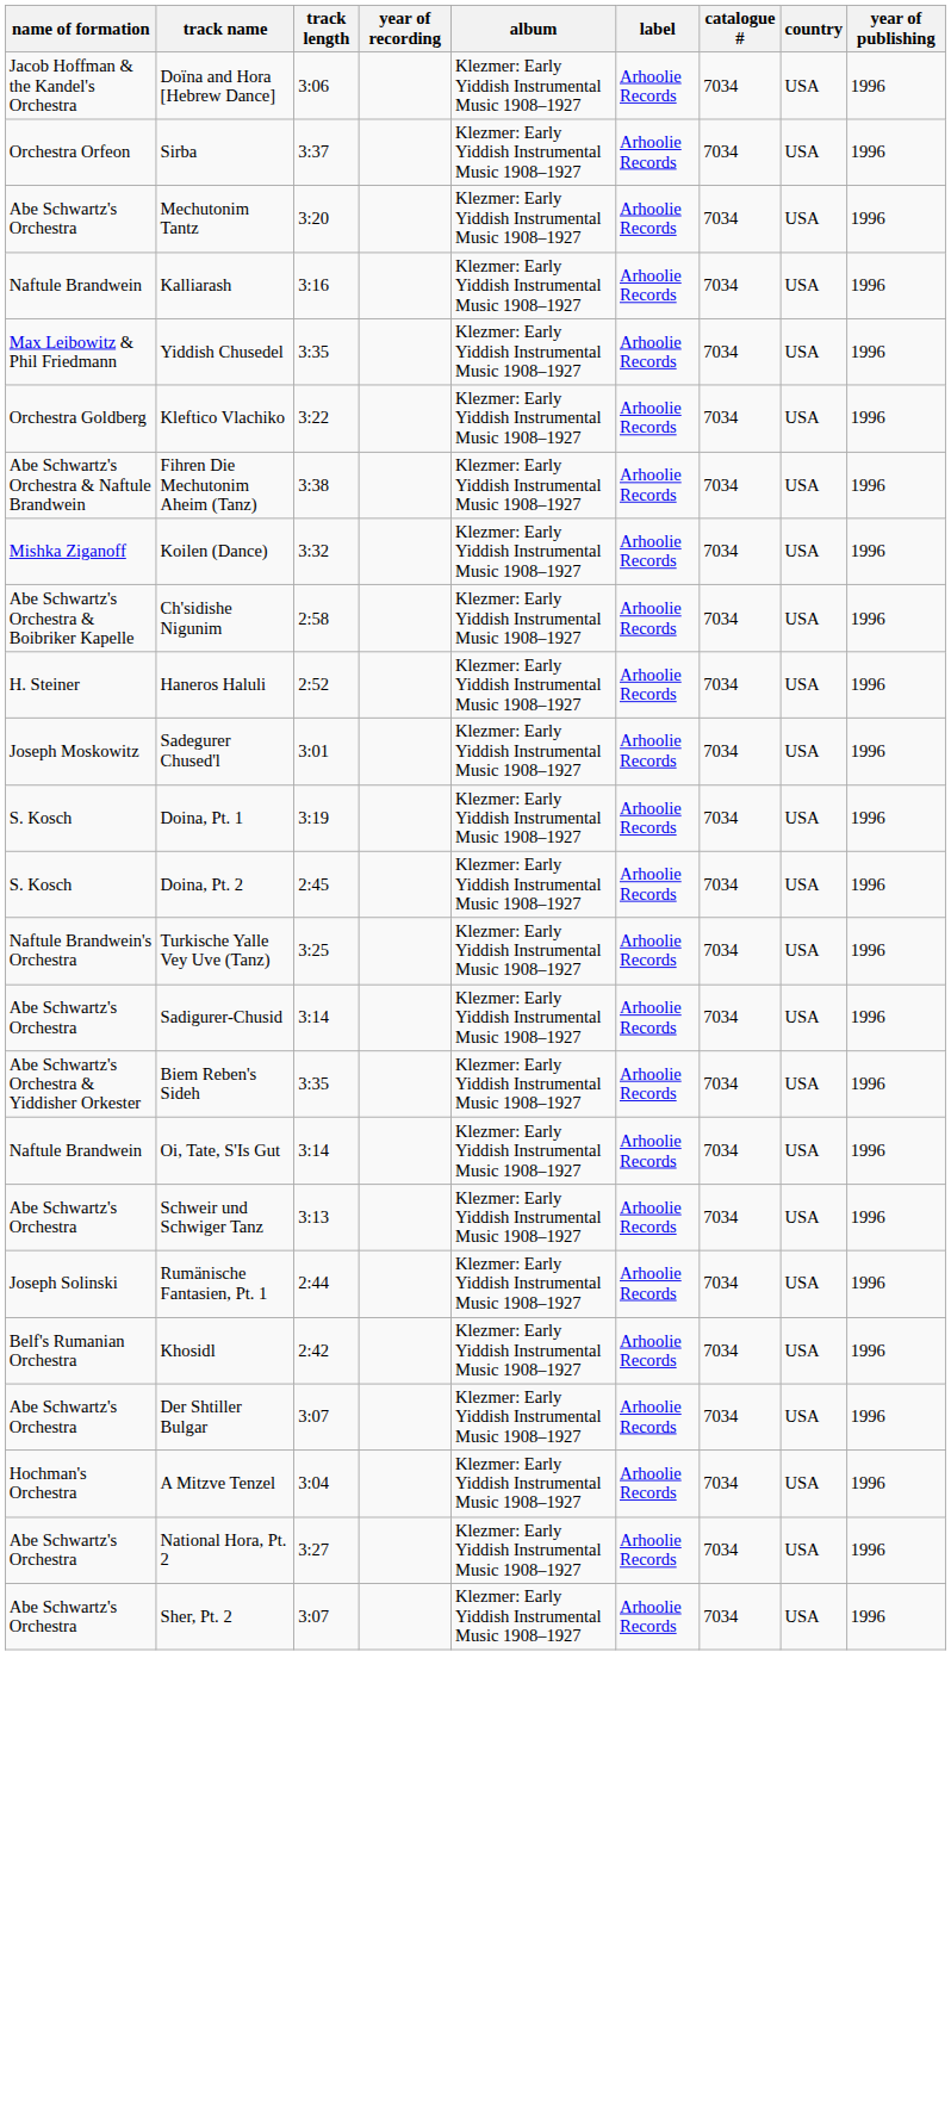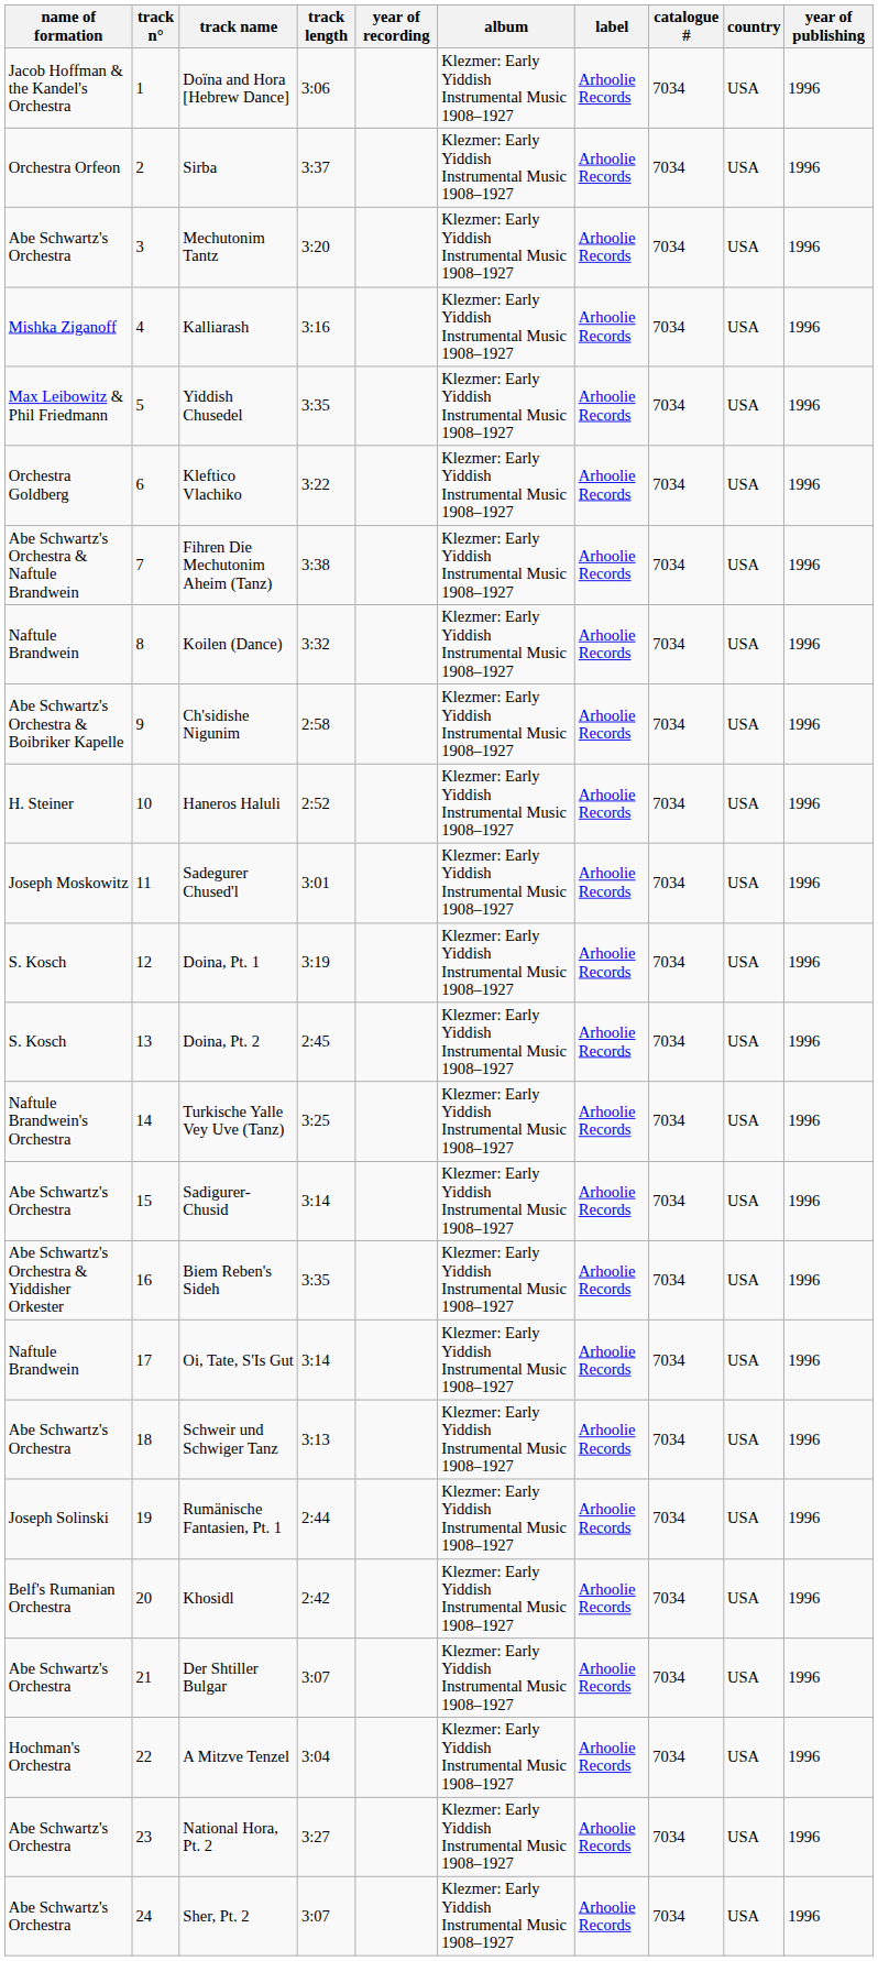+ column: track n° | 1 | 2 | 3 | 4 | 5 | 6 | 7 | 8 | 9 | 10 | 11 | 12 | 13 | 14 | 15 | 16 | 17 | 18 | 19 | 20 | 21 | 22 | 23 | 24
Kalliarash | name of formation: Naftule Brandwein -> Mishka Ziganoff
Koilen (Dance) | name of formation: Mishka Ziganoff -> Naftule Brandwein
